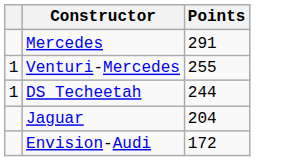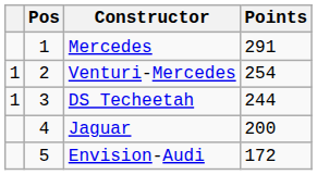+ column: Pos | 1 | 2 | 3 | 4 | 5
Venturi-Mercedes | Points: 255 -> 254
Jaguar | Points: 204 -> 200
